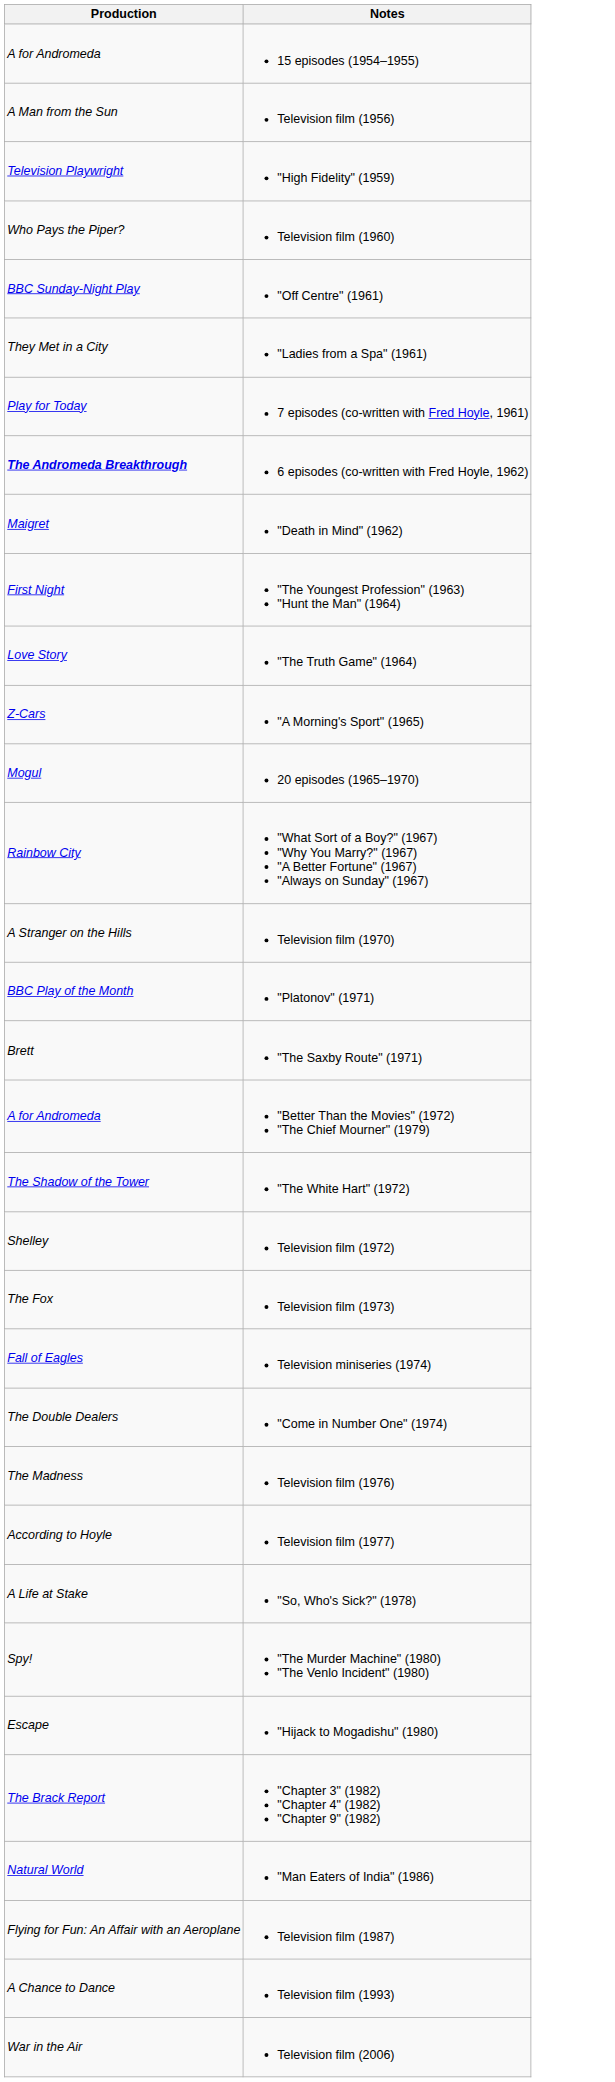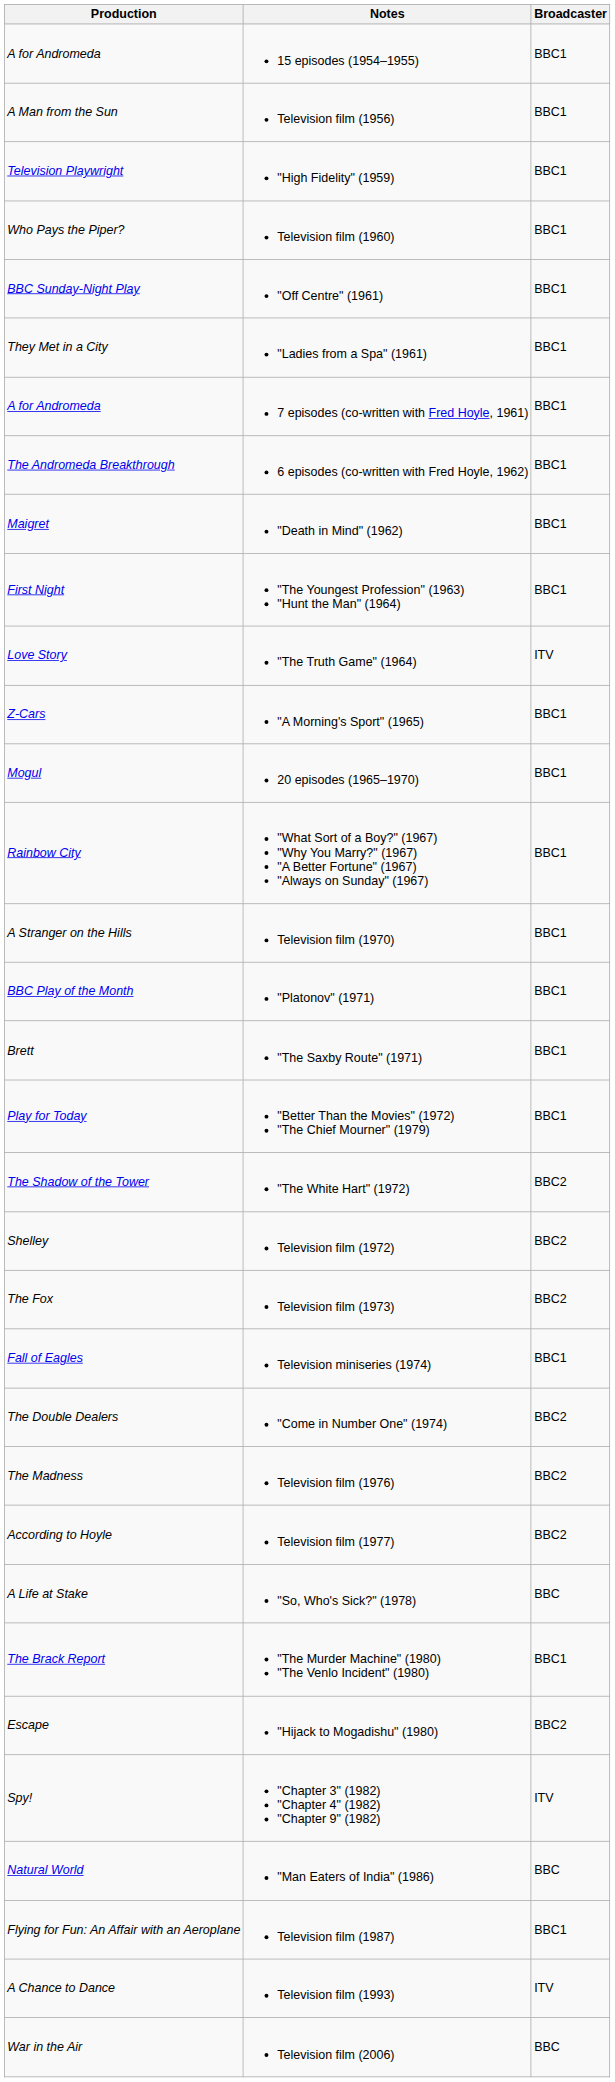+ column: Broadcaster | BBC1 | BBC1 | BBC1 | BBC1 | BBC1 | BBC1 | BBC1 | BBC1 | BBC1 | BBC1 | ITV | BBC1 | BBC1 | BBC1 | BBC1 | BBC1 | BBC1 | BBC1 | BBC2 | BBC2 | BBC2 | BBC1 | BBC2 | BBC2 | BBC2 | BBC | BBC1 | BBC2 | ITV | BBC | BBC1 | ITV | BBC
7 episodes (co-written with Fred Hoyle, 1961) | Production: Play for Today -> A for Andromeda
6 episodes (co-written with Fred Hoyle, 1962) | Production: bold -> normal
"Better Than the Movies" (1972) "The Chief Mourner" (1979) | Production: A for Andromeda -> Play for Today
"The Murder Machine" (1980) "The Venlo Incident" (1980) | Production: Spy! -> The Brack Report
"Chapter 3" (1982) "Chapter 4" (1982) "Chapter 9" (1982) | Production: The Brack Report -> Spy!
